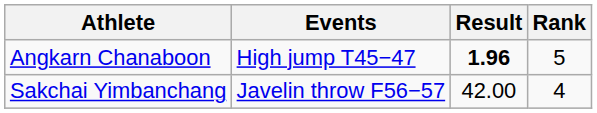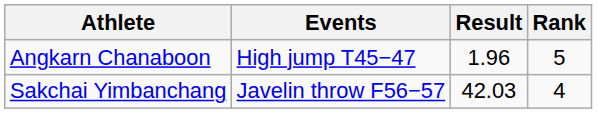Angkarn Chanaboon | Result: bold -> normal
Sakchai Yimbanchang | Result: 42.00 -> 42.03
